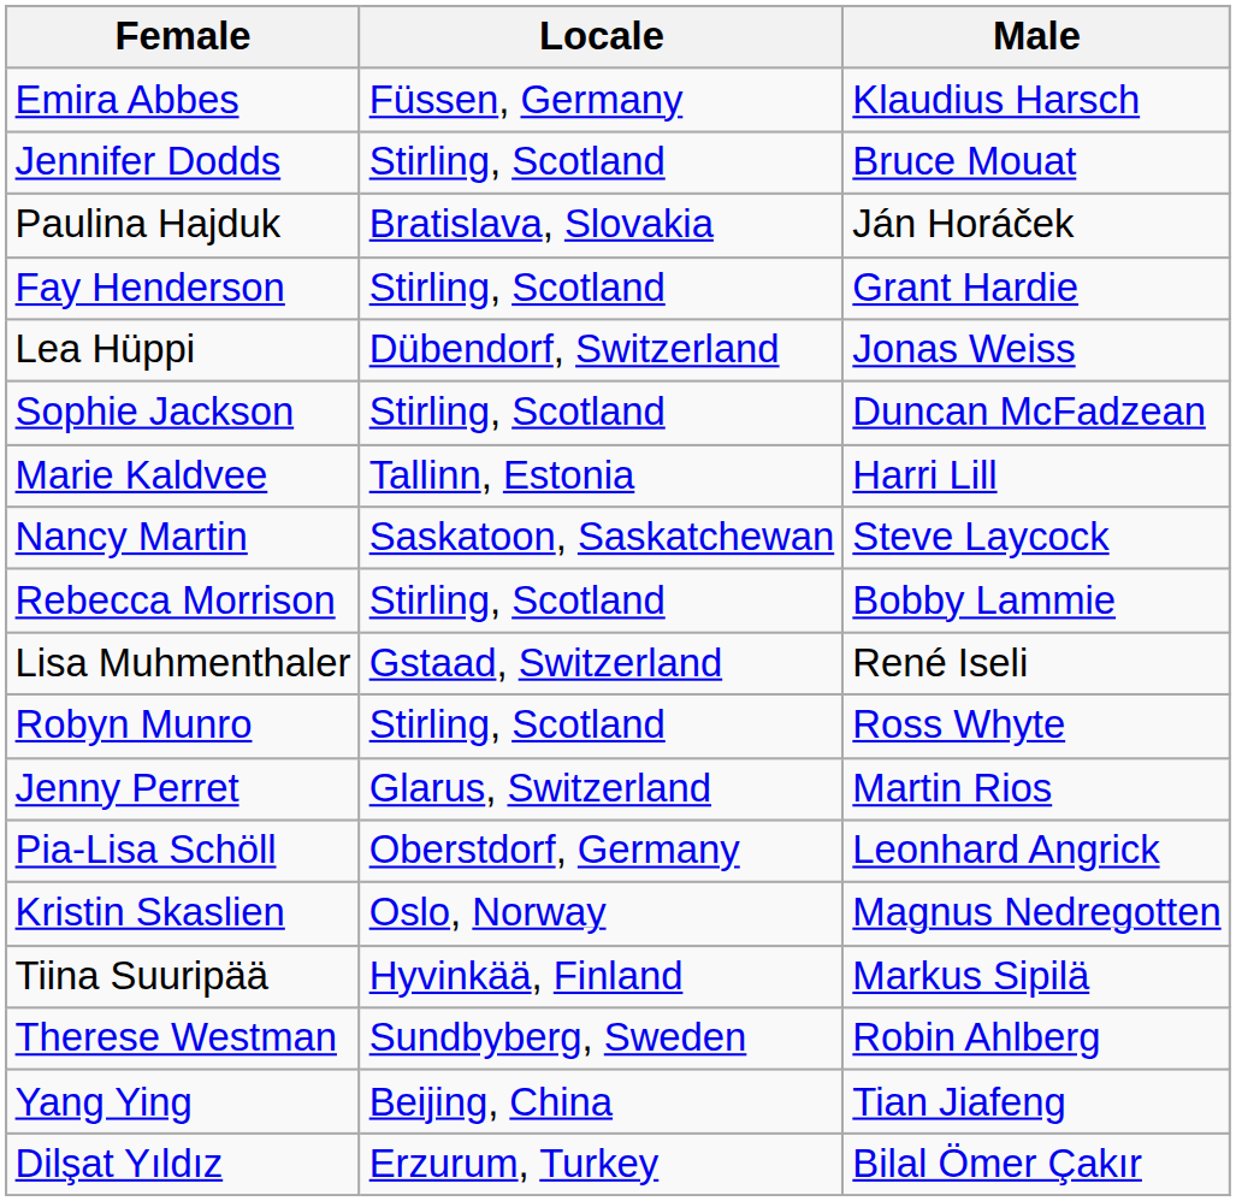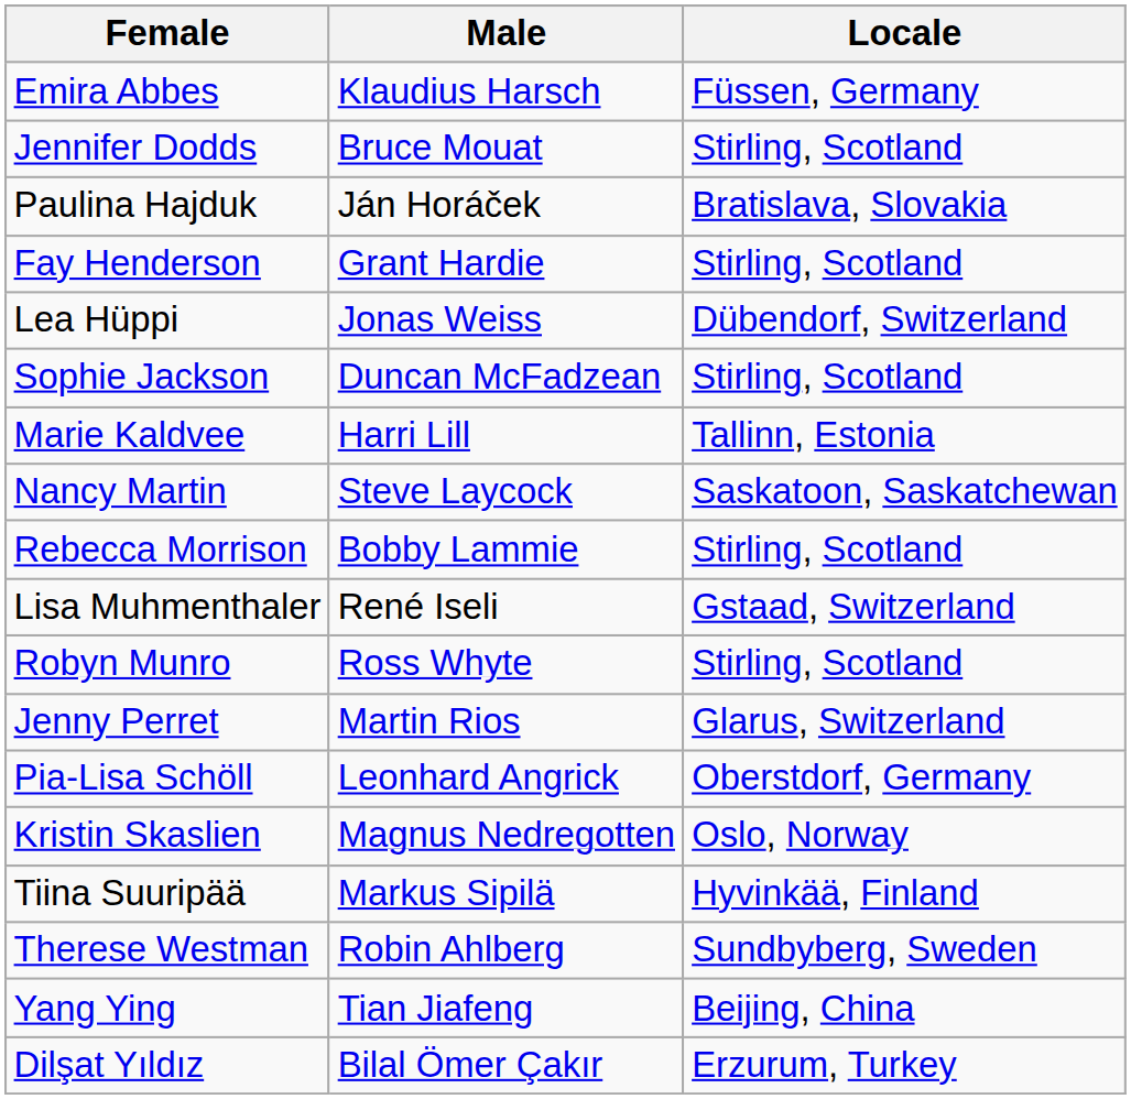columns swapped: Male <-> Locale
